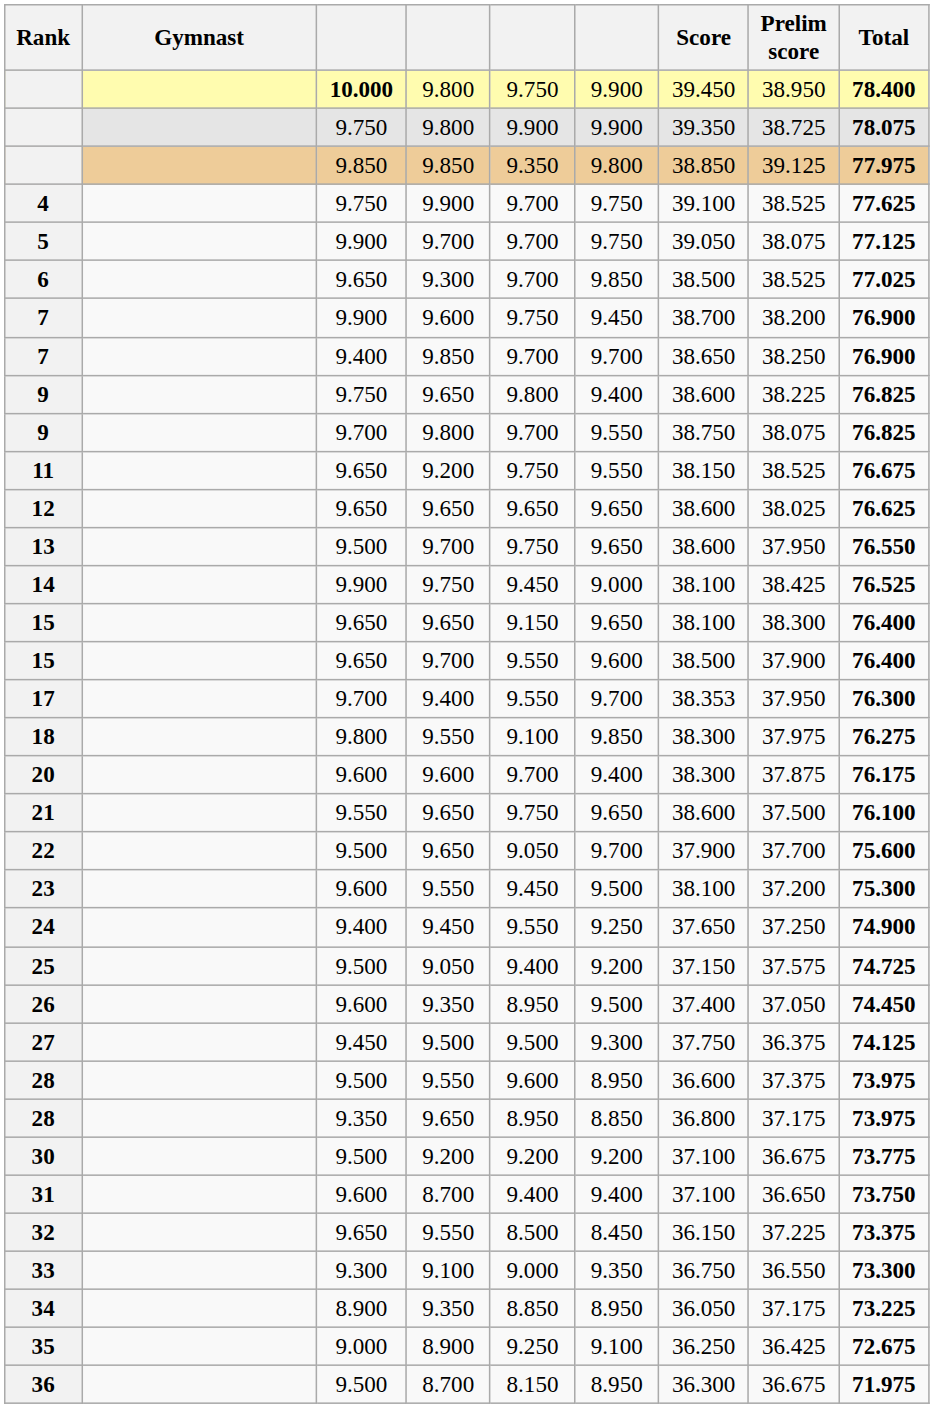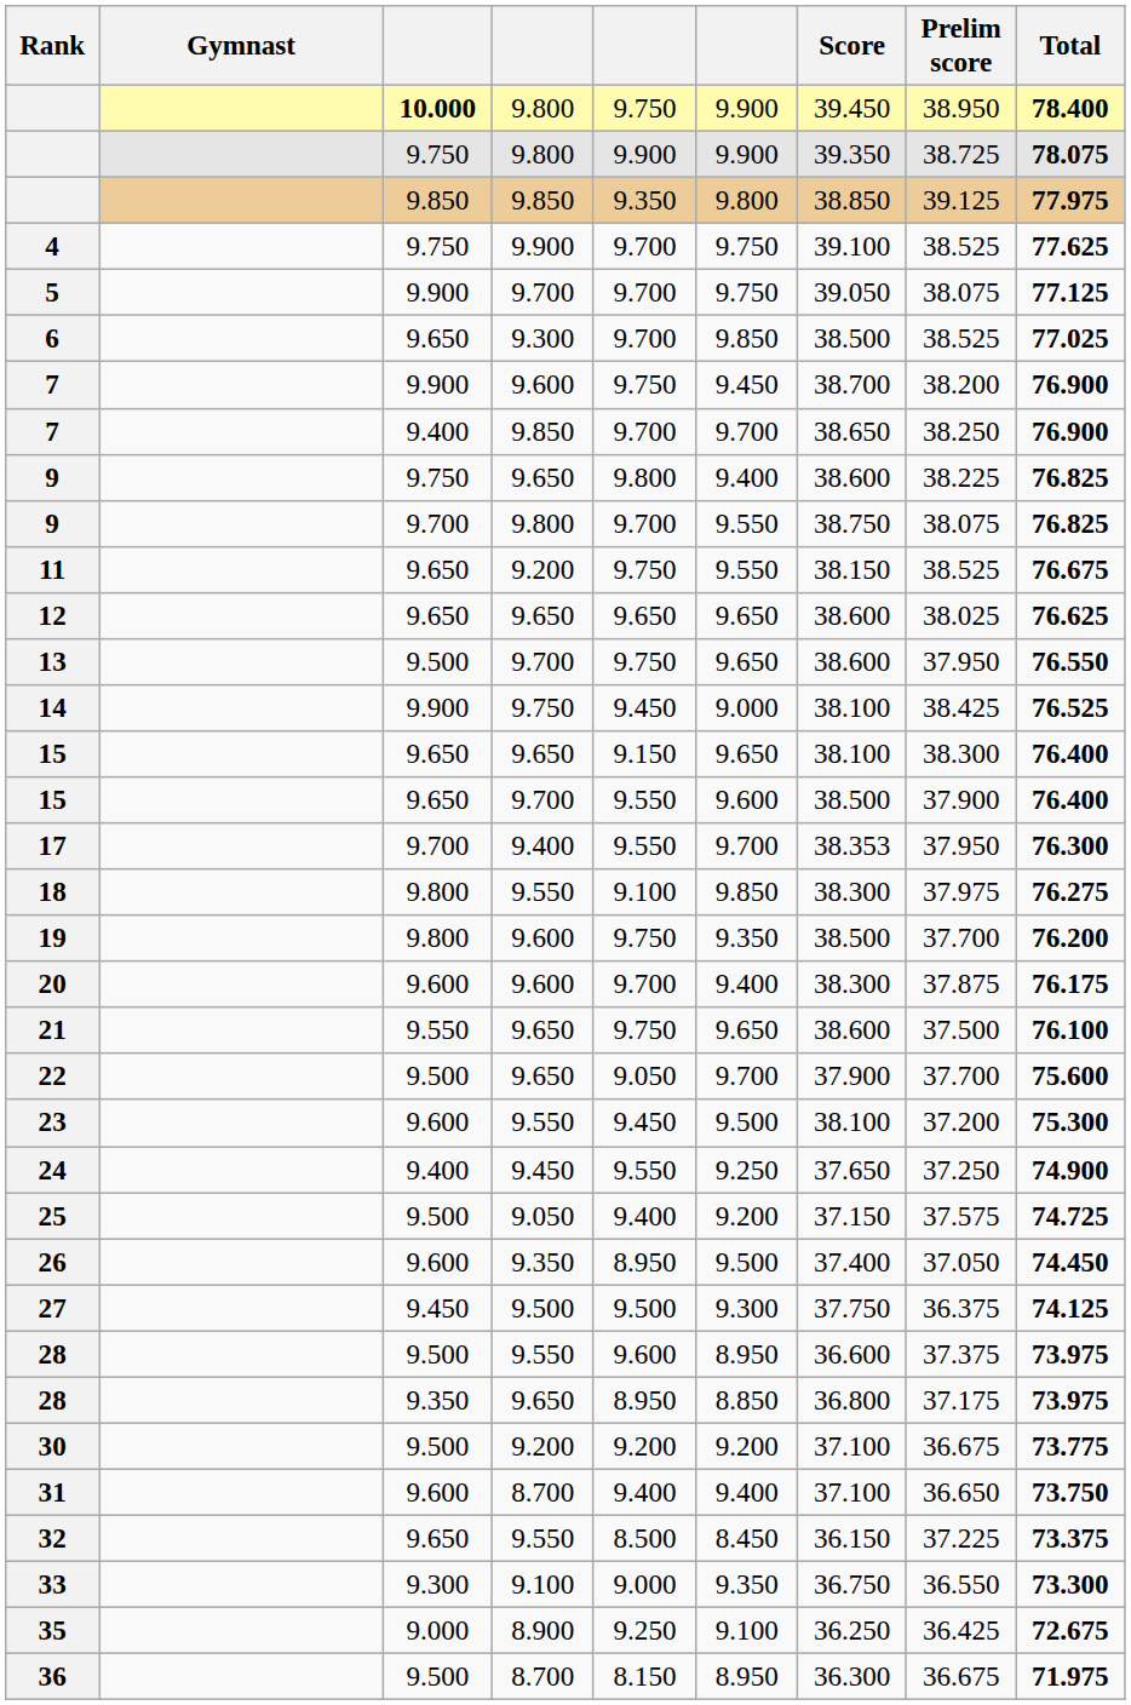+ row: 19 | 9.800 | 9.600 | 9.750 | 9.350 | 38.500 | 37.700 | 76.200
- row: 34 | 8.900 | 9.350 | 8.850 | 8.950 | 36.050 | 37.175 | 73.225
